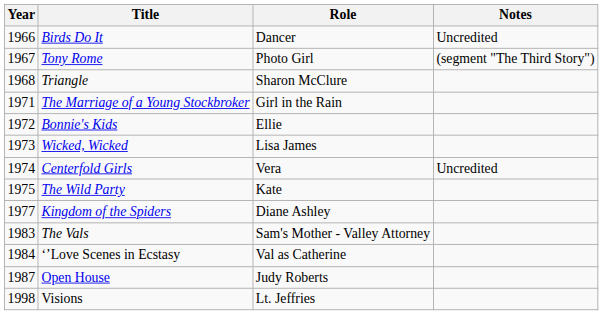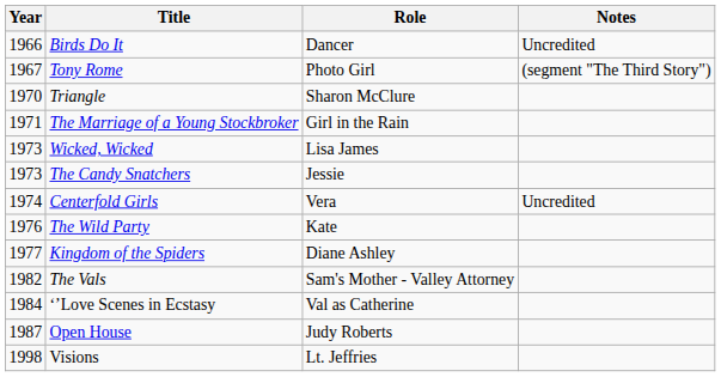Triangle | Year: 1968 -> 1970
- row: 1972 | Bonnie's Kids | Ellie
+ row: 1973 | The Candy Snatchers | Jessie
The Wild Party | Year: 1975 -> 1976
The Vals | Year: 1983 -> 1982
